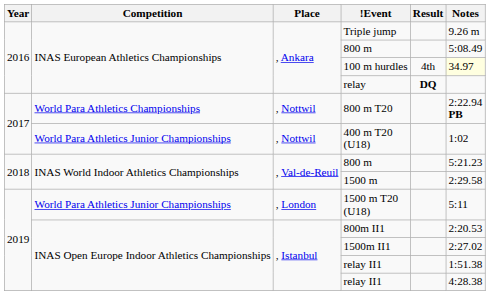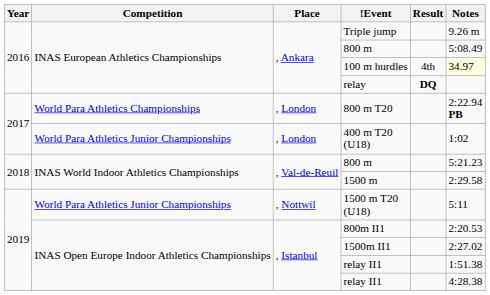800 m T20 | Place: , Nottwil -> , London
400 m T20 (U18) | Place: , Nottwil -> , London
1500 m T20 (U18) | Place: , London -> , Nottwil
